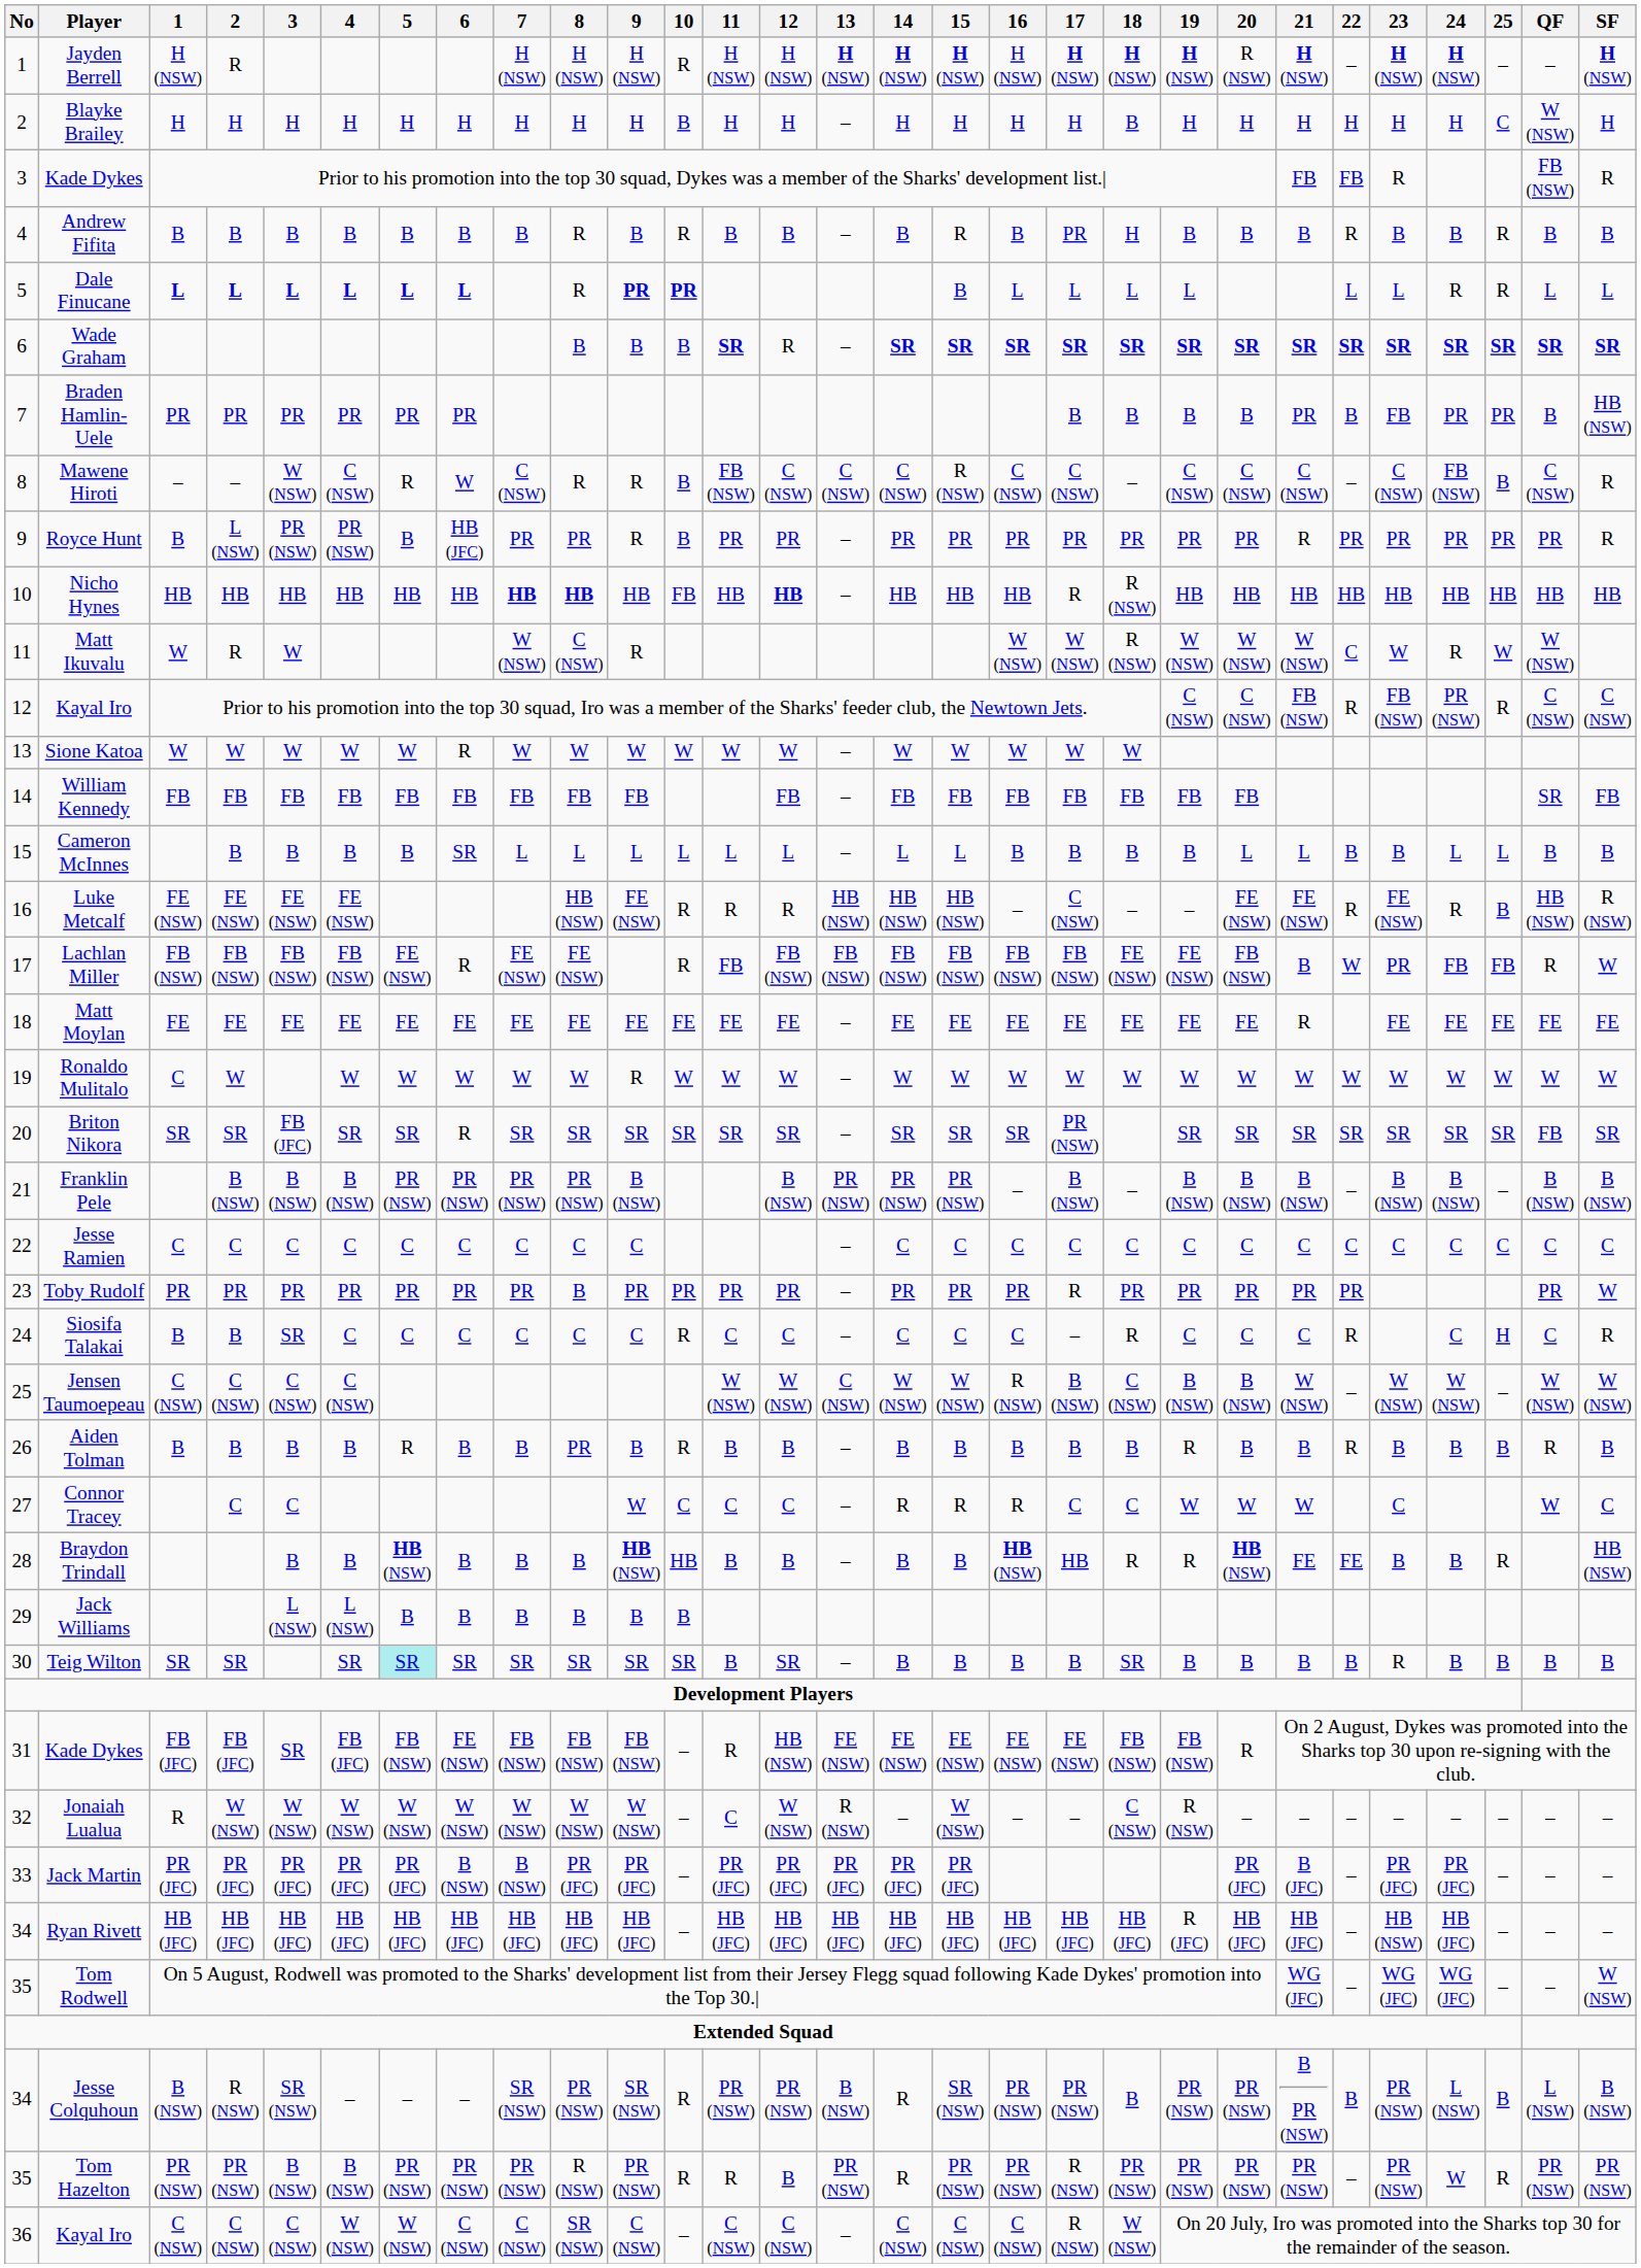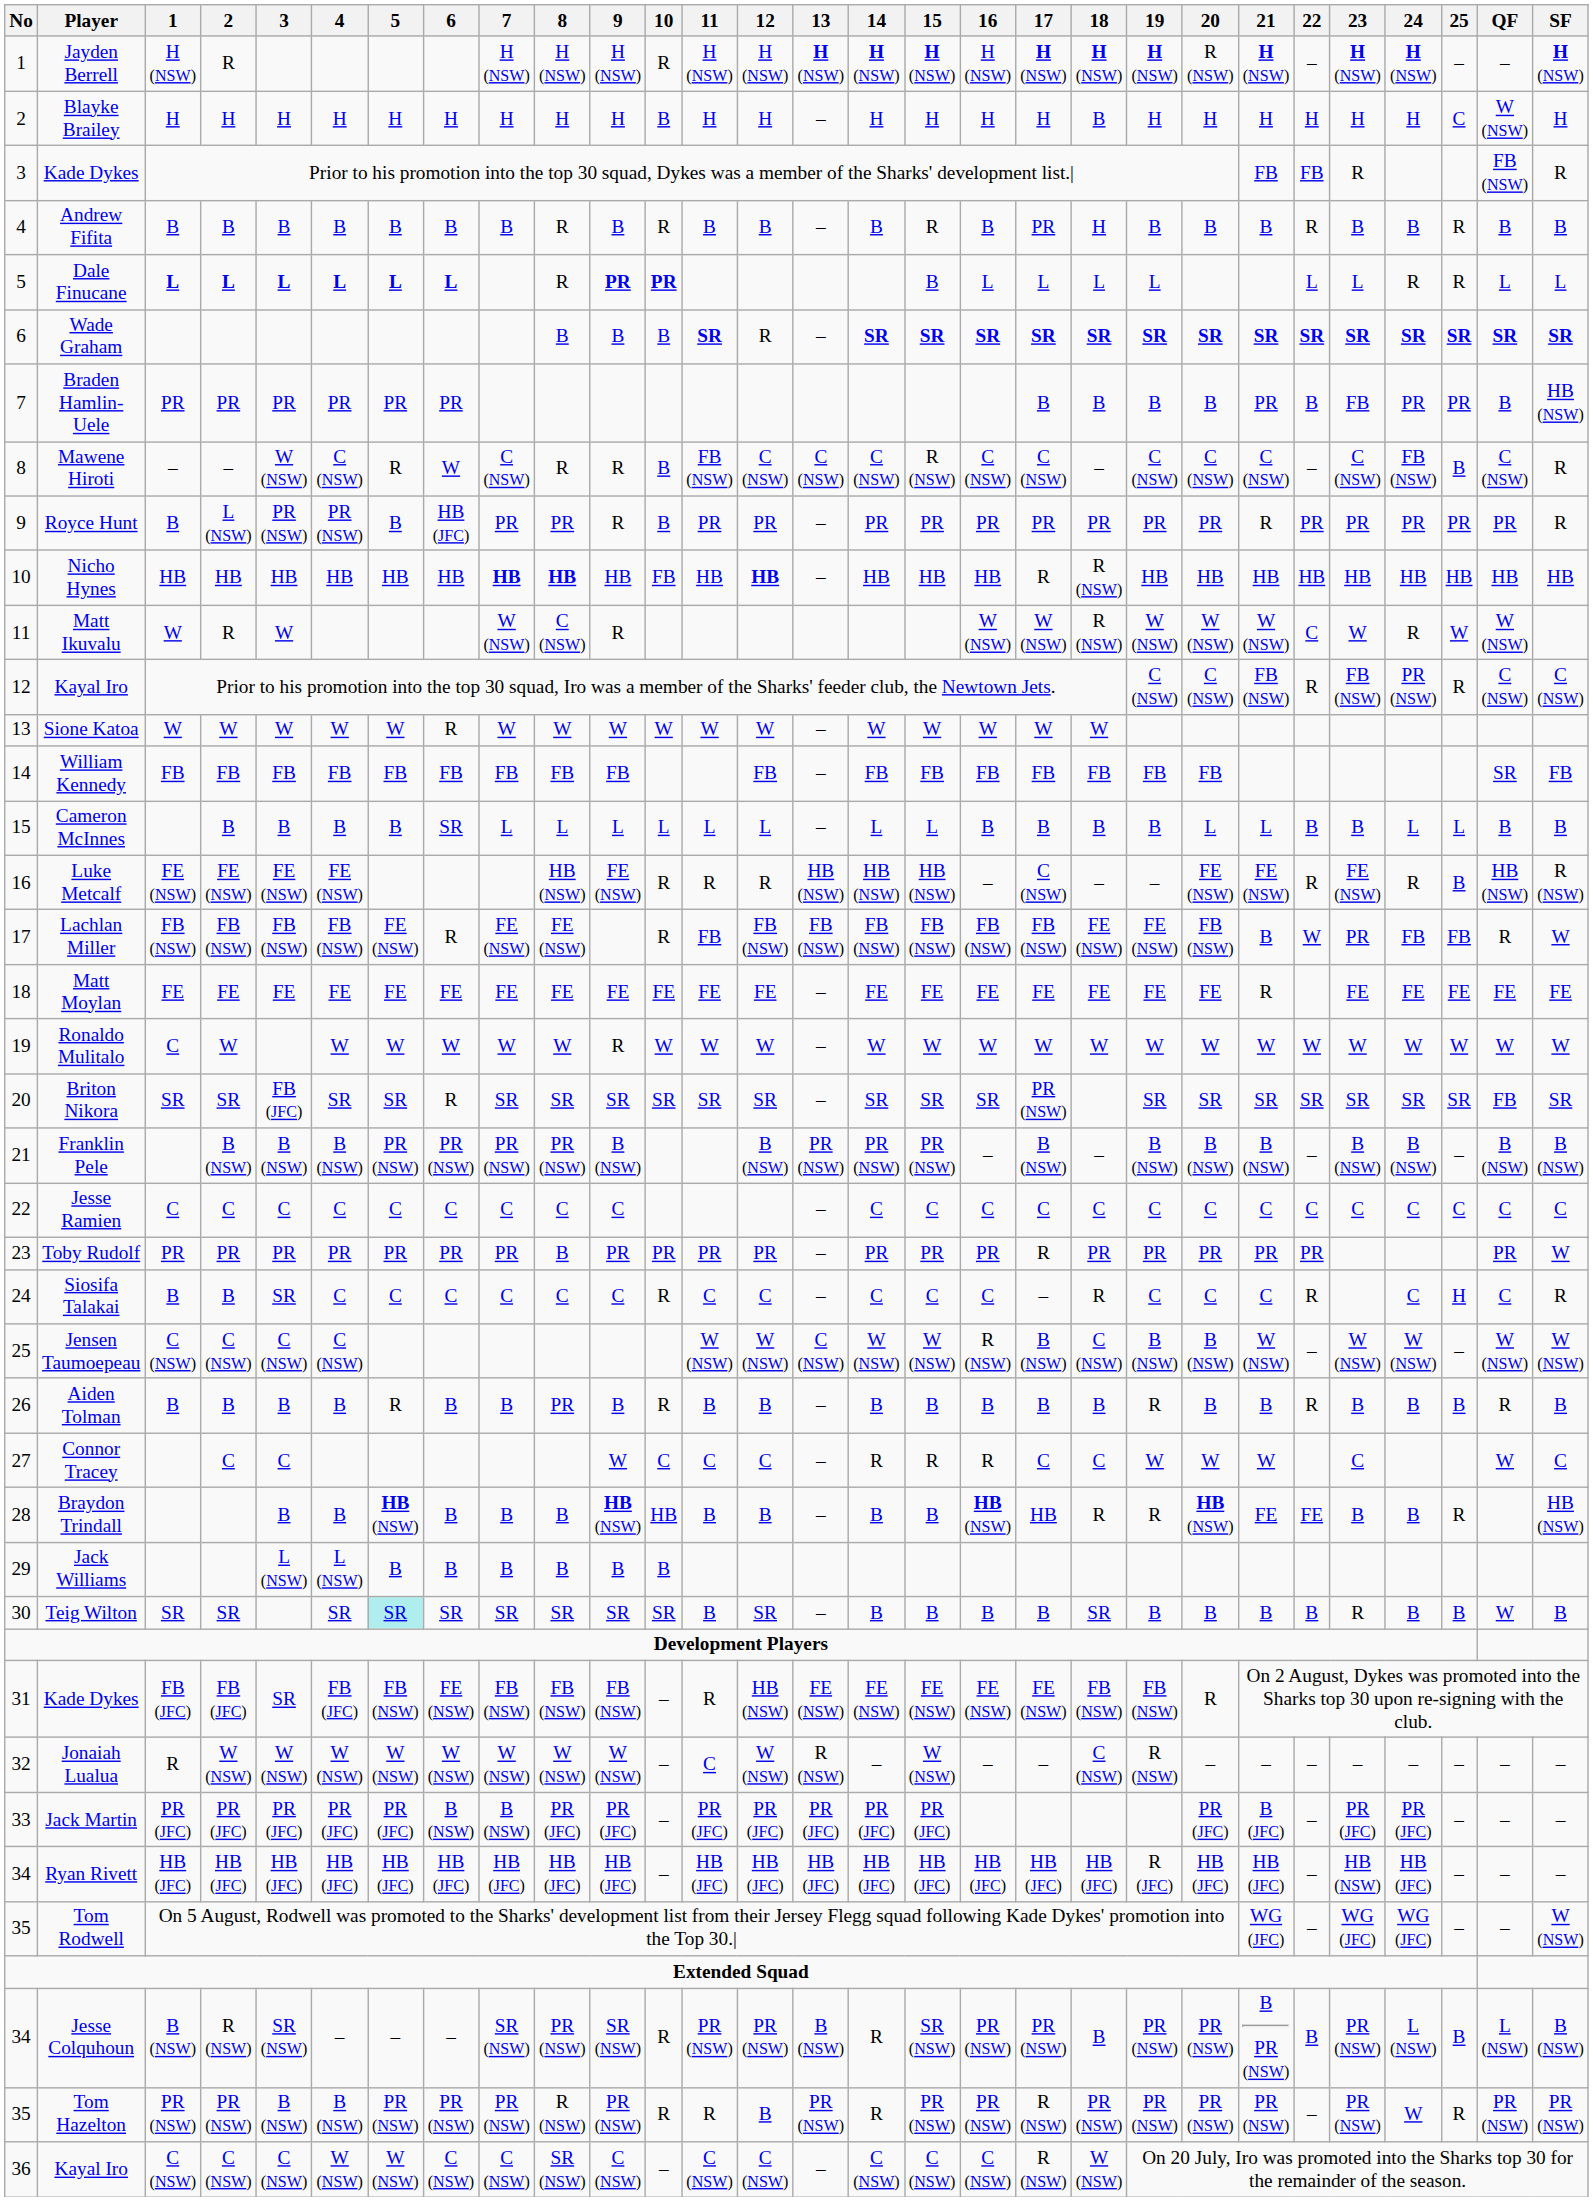Teig Wilton | QF: B -> W
